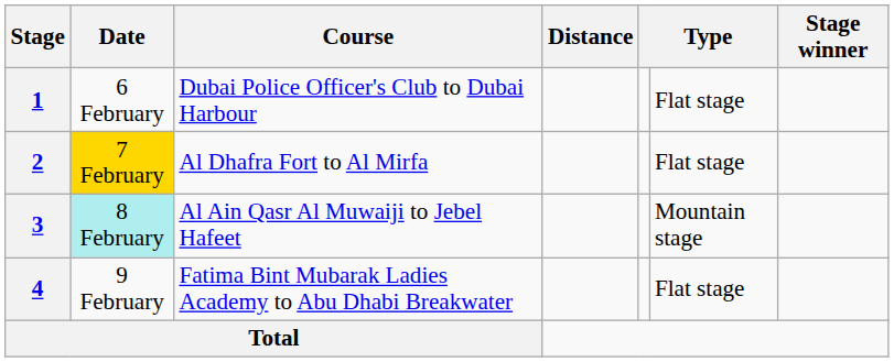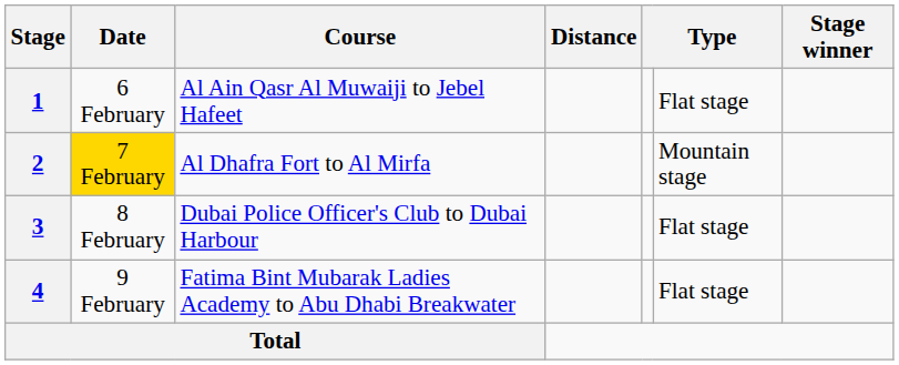1 | Course: Dubai Police Officer's Club to Dubai Harbour -> Al Ain Qasr Al Muwaiji to Jebel Hafeet
2 | column 6: Flat stage -> Mountain stage
3 | Date: paleturquoise background -> no background
3 | Course: Al Ain Qasr Al Muwaiji to Jebel Hafeet -> Dubai Police Officer's Club to Dubai Harbour
3 | column 6: Mountain stage -> Flat stage
